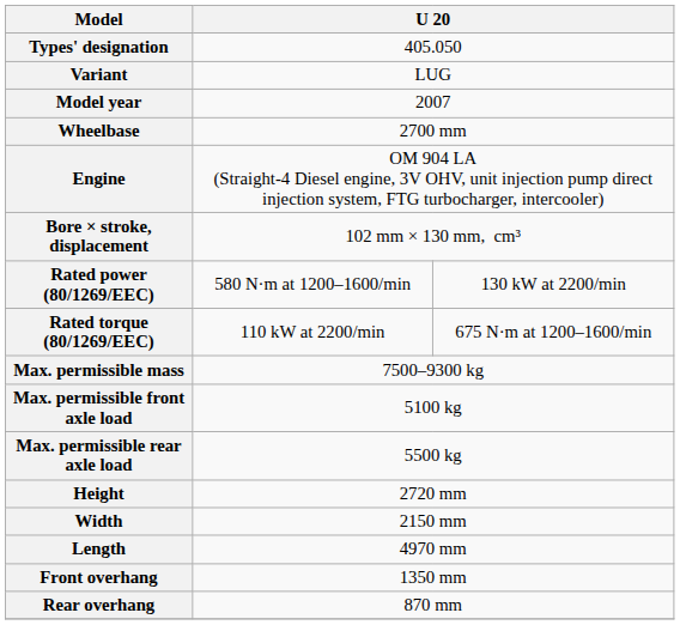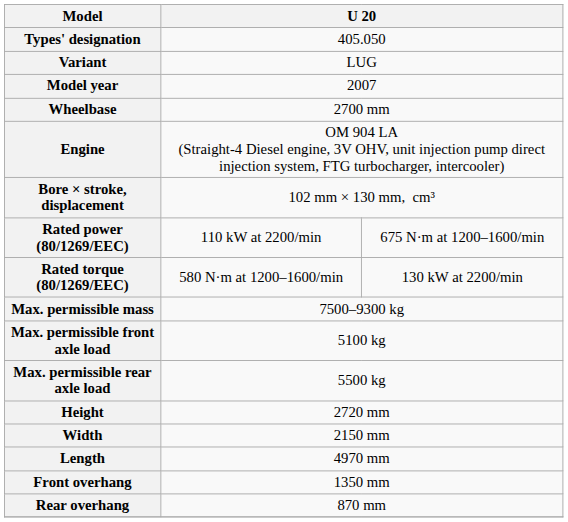Rated power (80/1269/EEC) | column 2: 580 N·m at 1200–1600/min -> 110 kW at 2200/min
Rated power (80/1269/EEC) | column 3: 130 kW at 2200/min -> 675 N·m at 1200–1600/min
Rated torque (80/1269/EEC) | column 2: 110 kW at 2200/min -> 580 N·m at 1200–1600/min
Rated torque (80/1269/EEC) | column 3: 675 N·m at 1200–1600/min -> 130 kW at 2200/min
